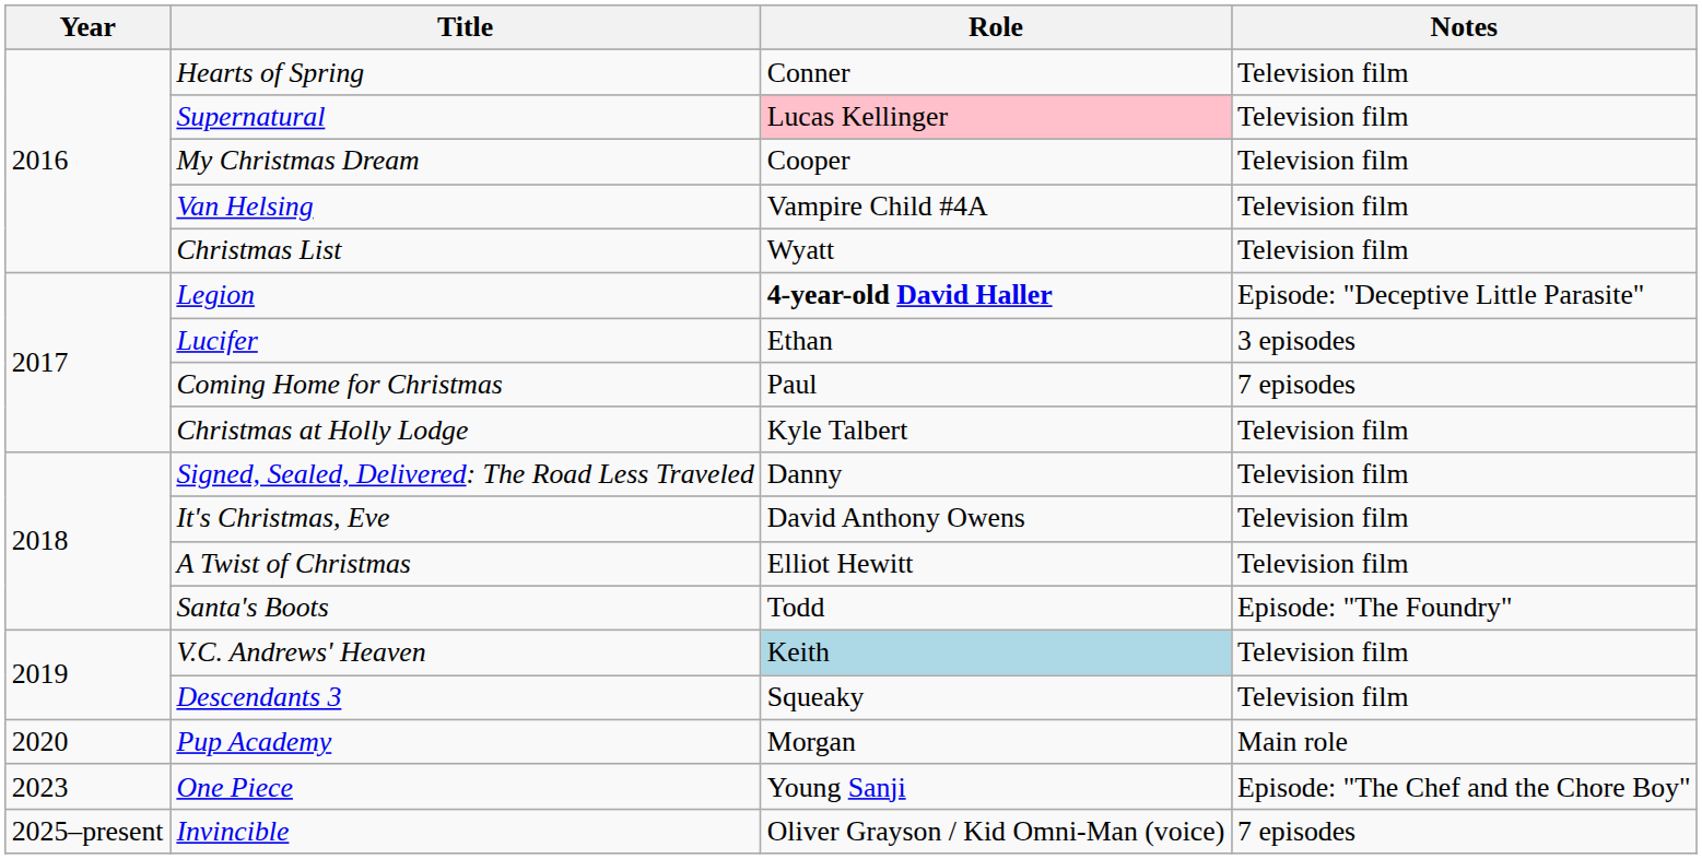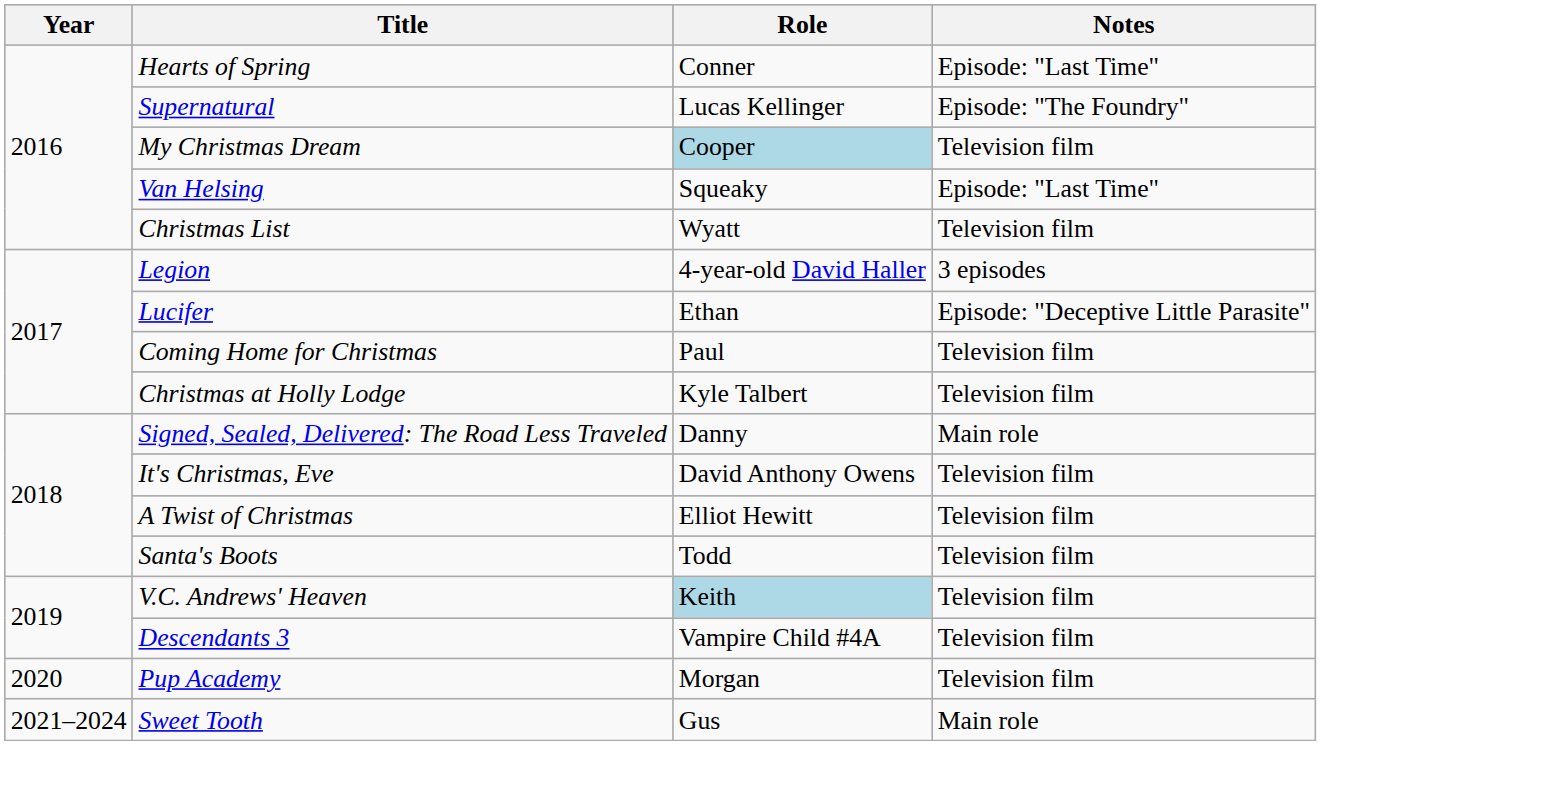Hearts of Spring | Notes: Television film -> Episode: "Last Time"
Supernatural | Role: pink background -> no background
Supernatural | Notes: Television film -> Episode: "The Foundry"
My Christmas Dream | Role: no background -> lightblue background
Van Helsing | Role: Vampire Child #4A -> Squeaky
Van Helsing | Notes: Television film -> Episode: "Last Time"
Legion | Role: bold -> normal
Legion | Notes: Episode: "Deceptive Little Parasite" -> 3 episodes
Lucifer | Notes: 3 episodes -> Episode: "Deceptive Little Parasite"
Coming Home for Christmas | Notes: 7 episodes -> Television film
Signed, Sealed, Delivered: The Road Less Traveled | Notes: Television film -> Main role
Santa's Boots | Notes: Episode: "The Foundry" -> Television film
Descendants 3 | Role: Squeaky -> Vampire Child #4A
Pup Academy | Notes: Main role -> Television film
+ row: 2021–2024 | Sweet Tooth | Gus | Main role
- row: 2023 | One Piece | Young Sanji | Episode: "The Chef and the Chore Boy"
- row: 2025–present | Invincible | Oliver Grayson / Kid Omni-Man (voice) | 7 episodes
